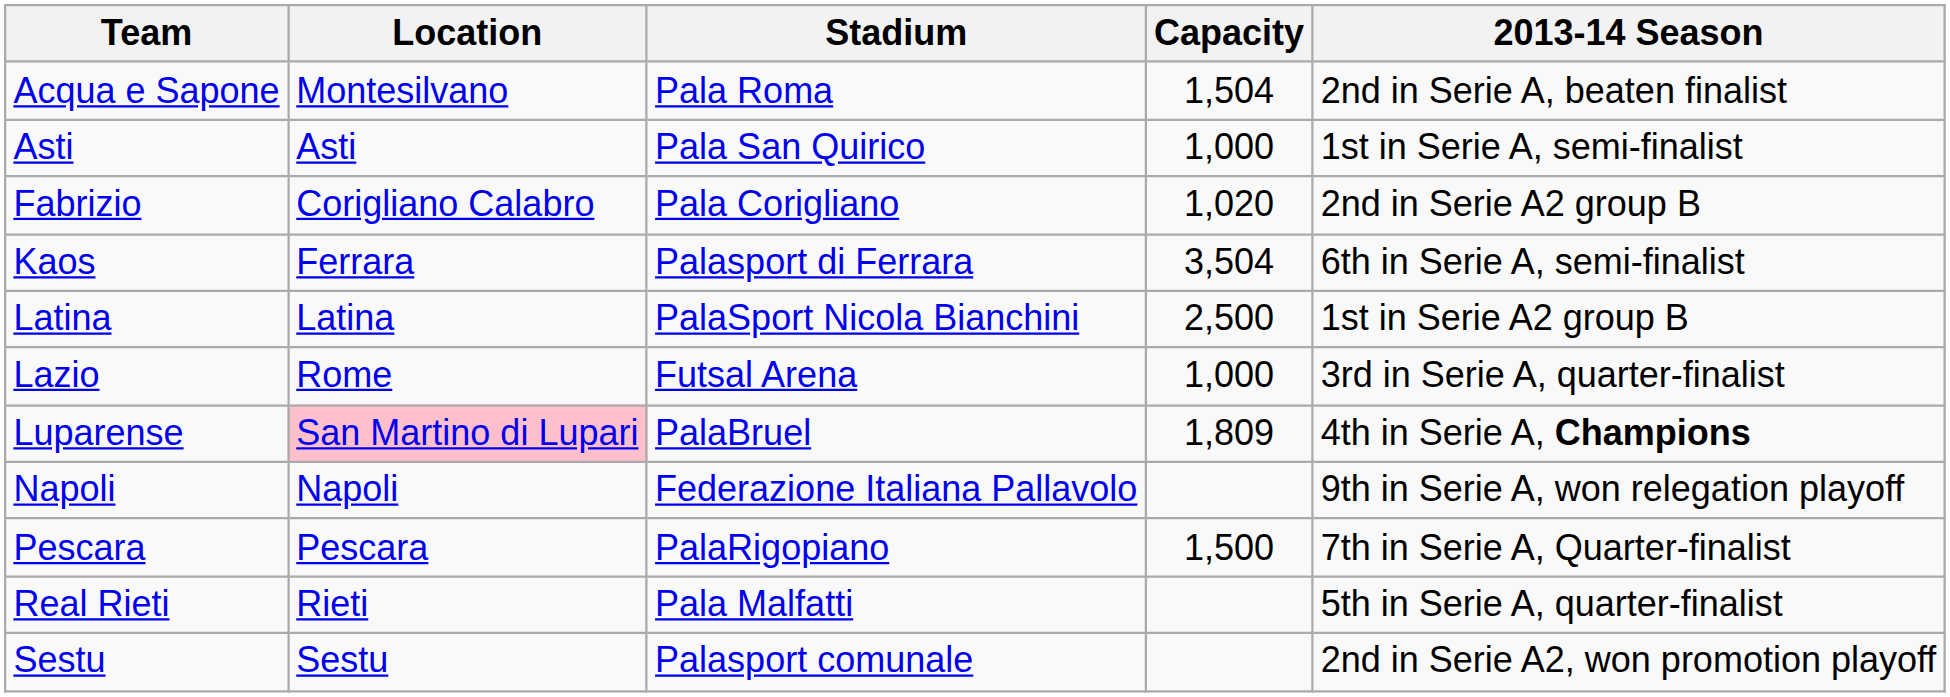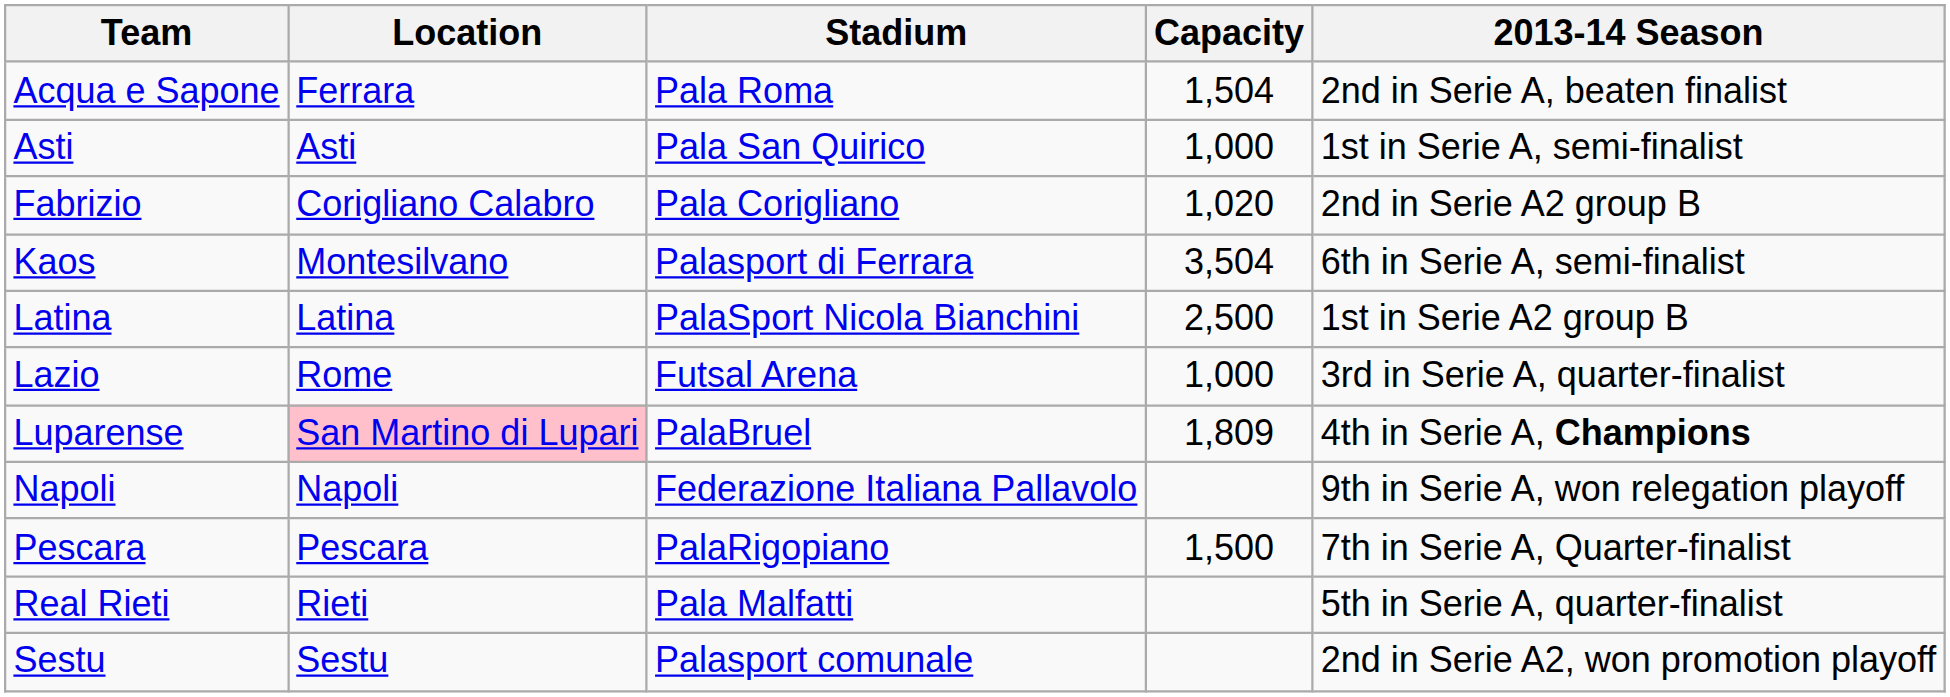Acqua e Sapone | Location: Montesilvano -> Ferrara
Kaos | Location: Ferrara -> Montesilvano
